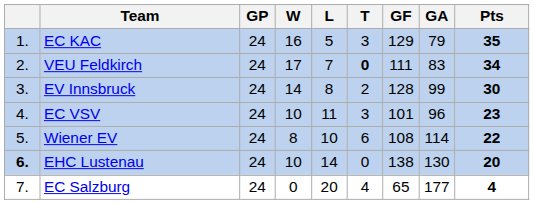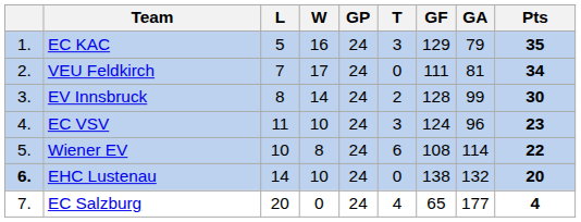columns swapped: GP <-> L
VEU Feldkirch | T: bold -> normal
VEU Feldkirch | GA: 83 -> 81
EC VSV | GF: 101 -> 124
EHC Lustenau | GA: 130 -> 132
